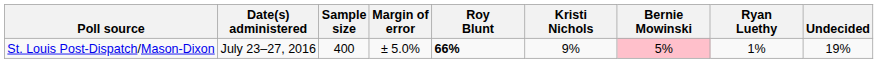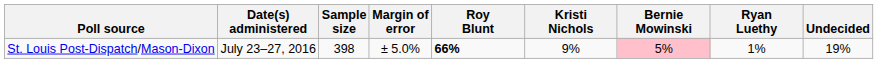St. Louis Post-Dispatch/Mason-Dixon | Sample size: 400 -> 398
